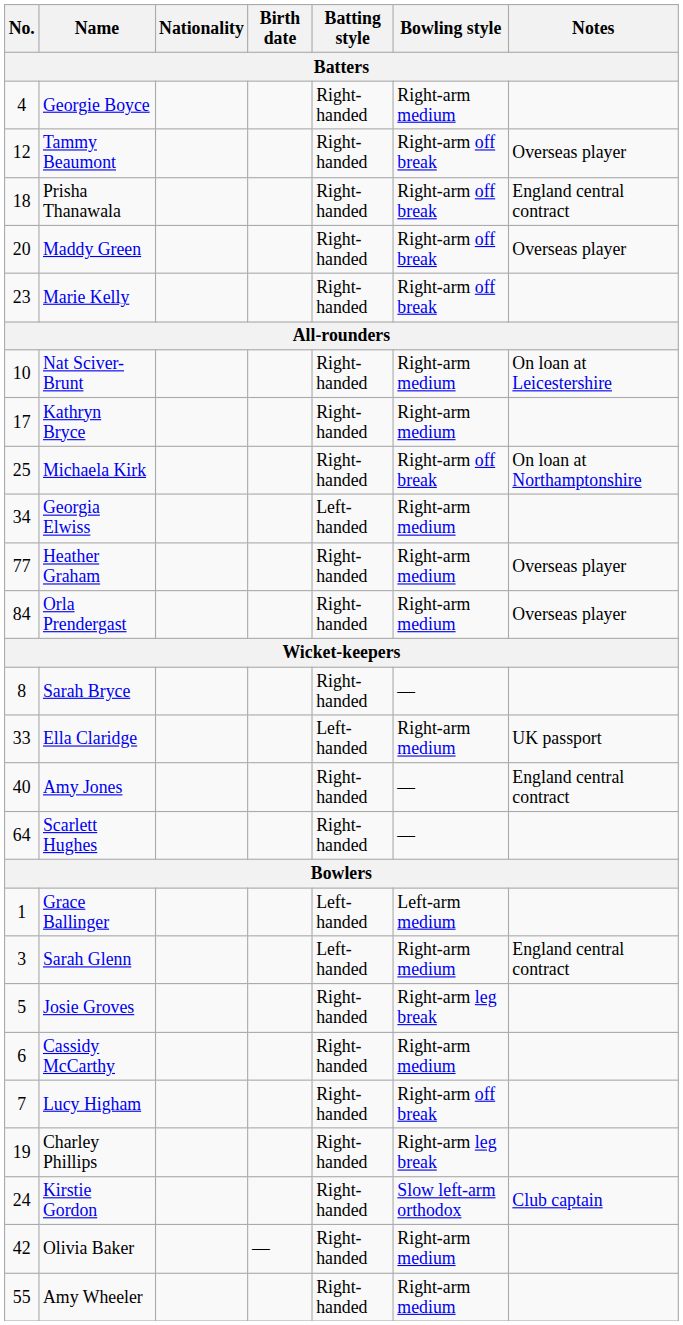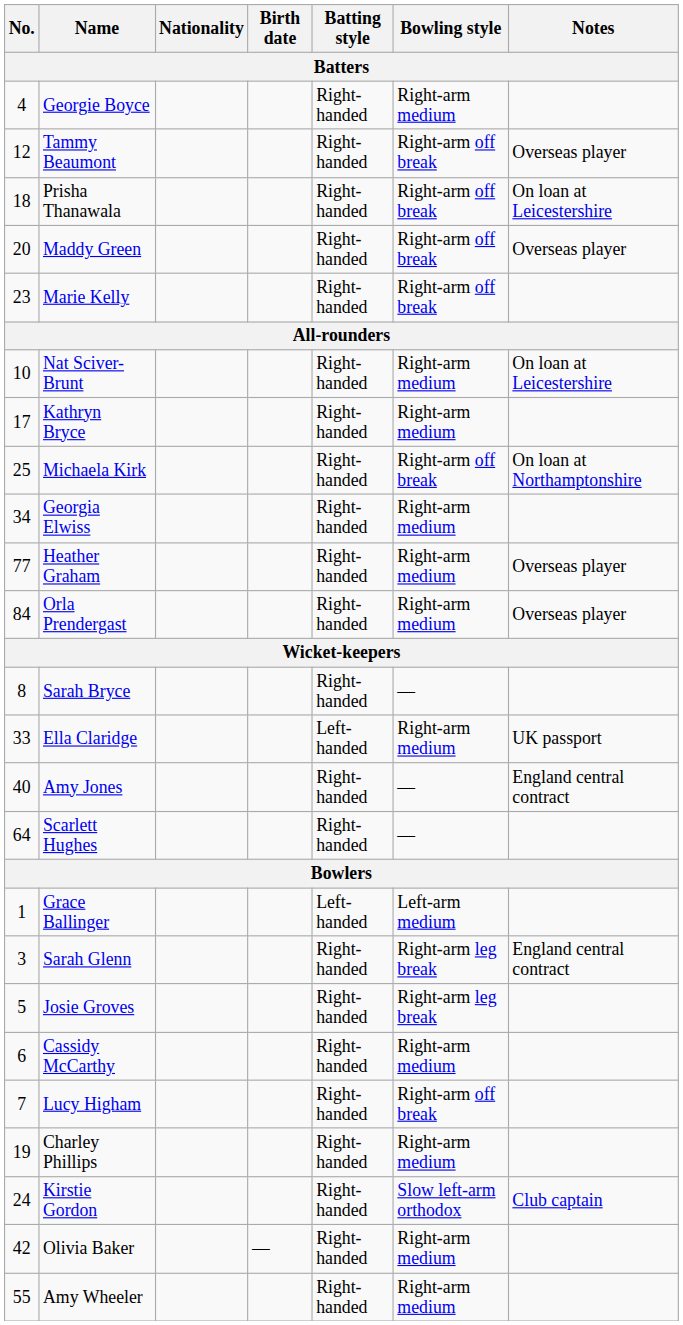Prisha Thanawala | Notes: England central contract -> On loan at Leicestershire
Georgia Elwiss | Batting style: Left-handed -> Right-handed
Sarah Glenn | Batting style: Left-handed -> Right-handed
Sarah Glenn | Bowling style: Right-arm medium -> Right-arm leg break
Charley Phillips | Bowling style: Right-arm leg break -> Right-arm medium
